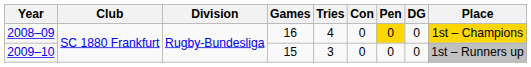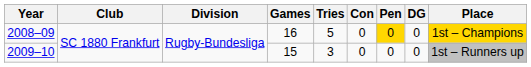2008–09 | Tries: 4 -> 5
